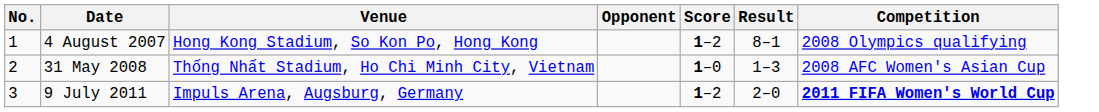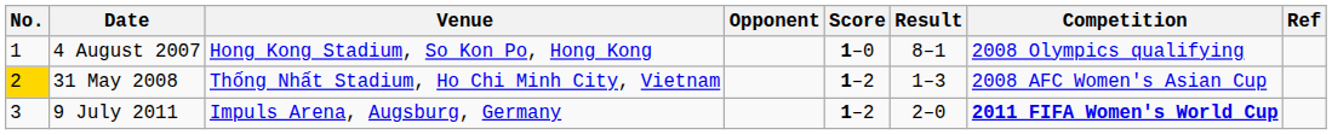+ column: Ref
4 August 2007 | Score: 1–2 -> 1–0
31 May 2008 | No.: no background -> gold background
31 May 2008 | Score: 1–0 -> 1–2
